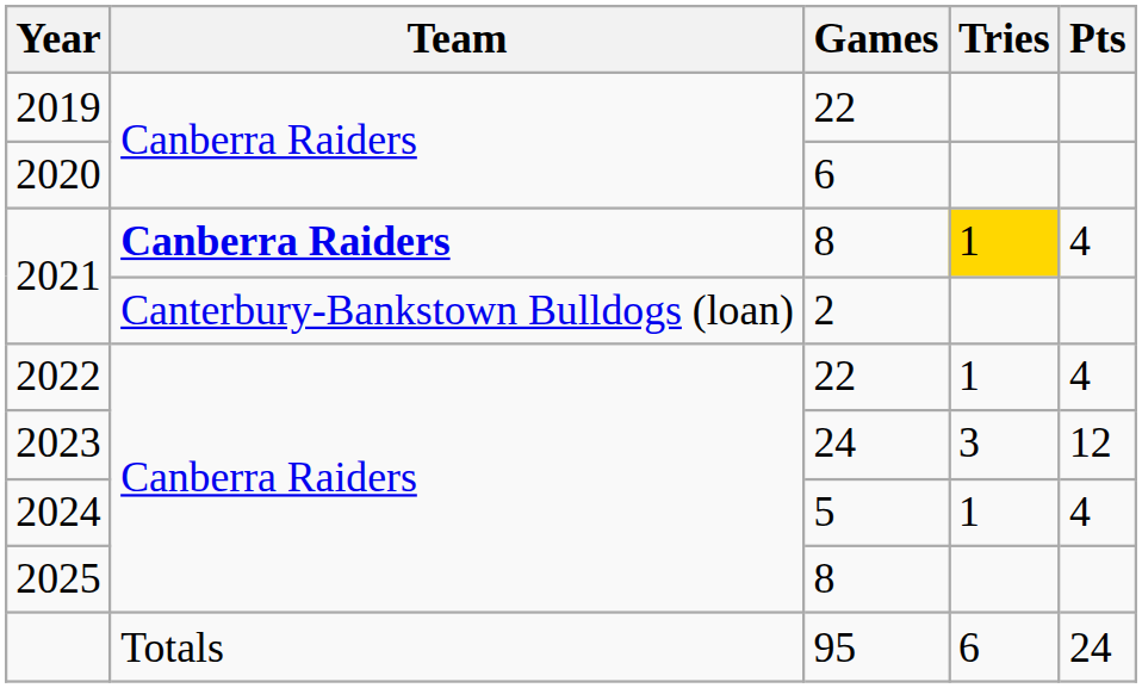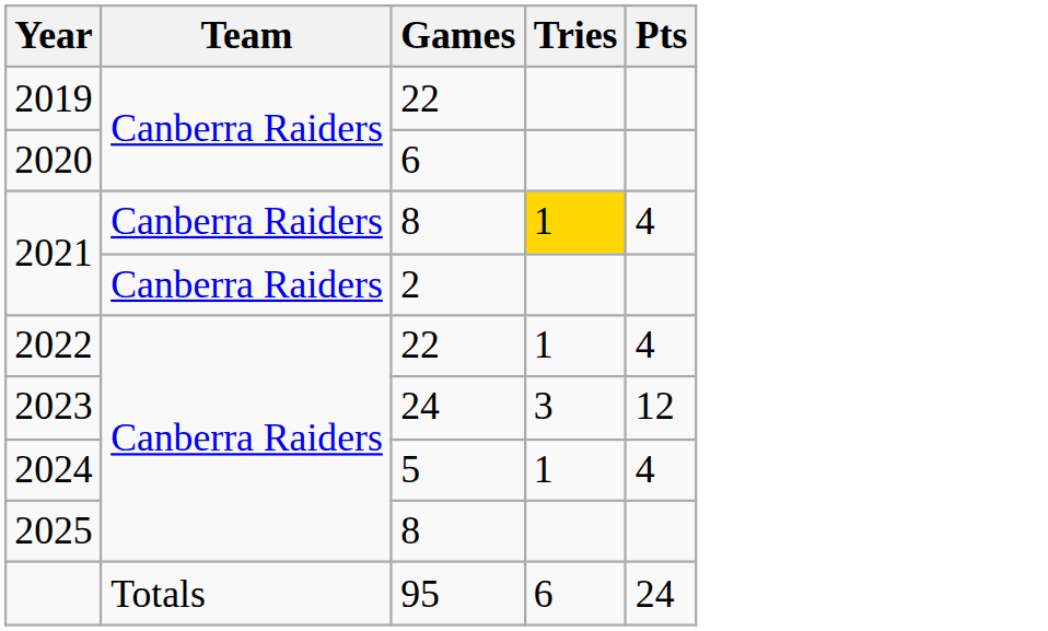2021 / 8 | Team: bold -> normal
2021 / 2 | Team: Canterbury-Bankstown Bulldogs (loan) -> Canberra Raiders
